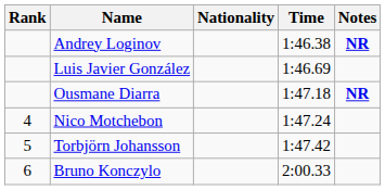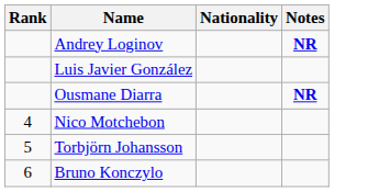- column: Time | 1:46.38 | 1:46.69 | 1:47.18 | 1:47.24 | 1:47.42 | 2:00.33
